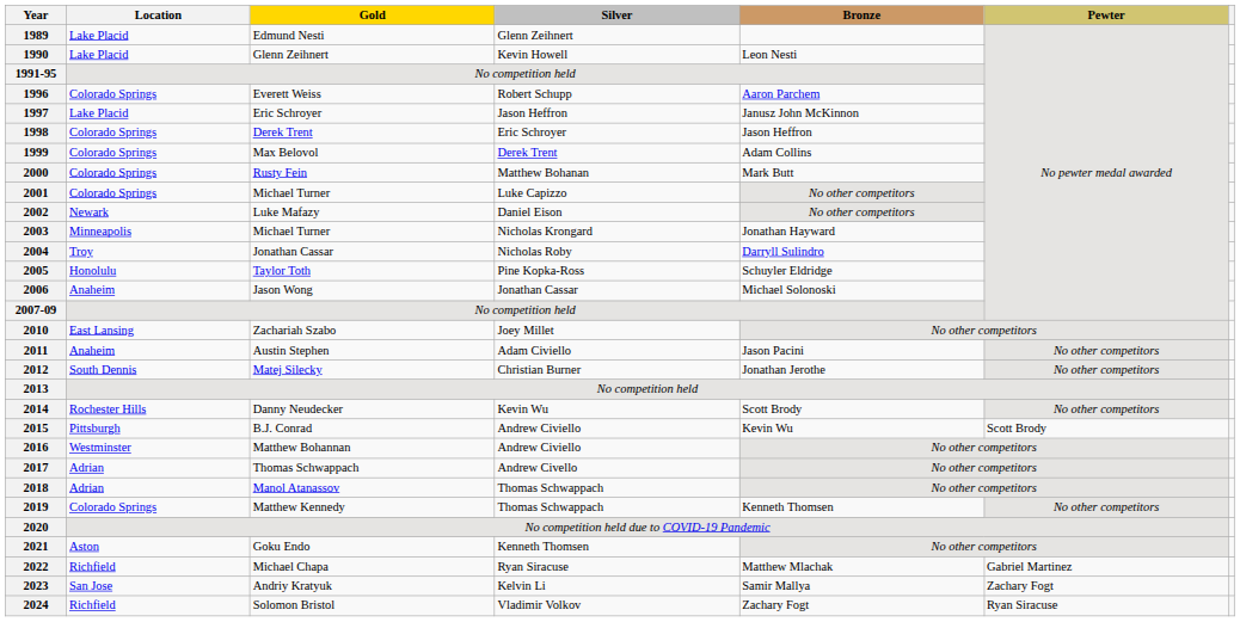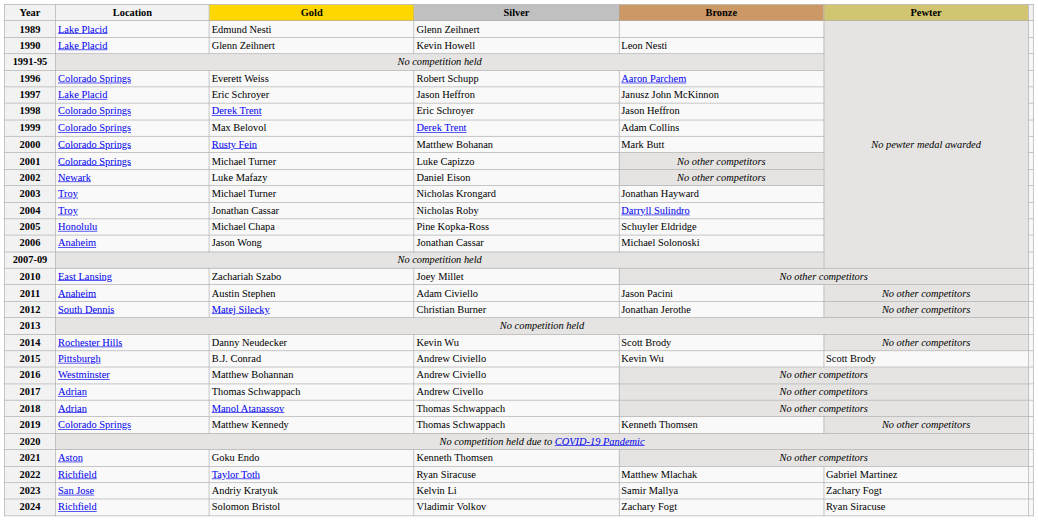2003 | Location: Minneapolis -> Troy
2005 | Gold: Taylor Toth -> Michael Chapa
2022 | Gold: Michael Chapa -> Taylor Toth
